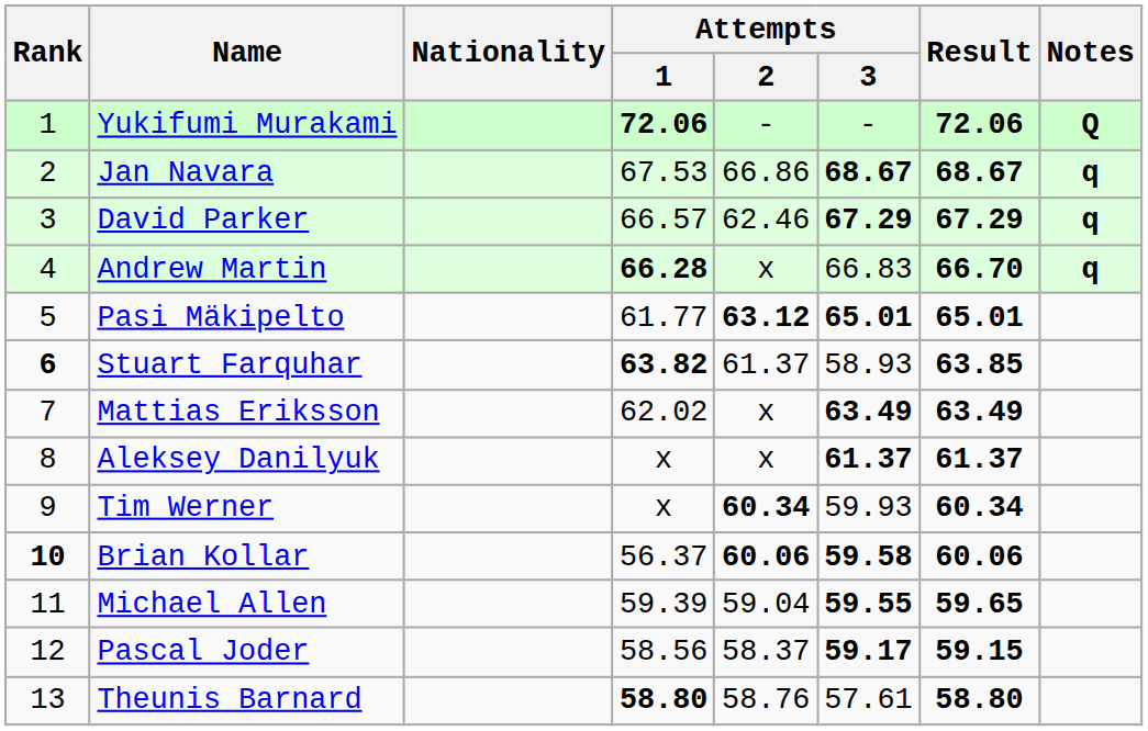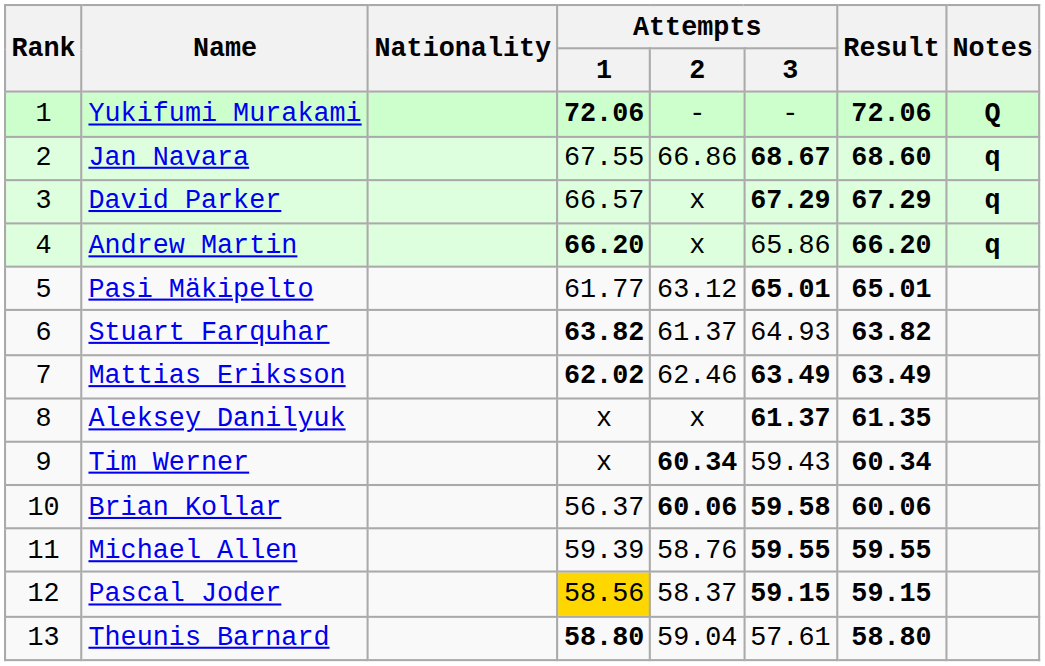Jan Navara | Attempts / 1: 67.53 -> 67.55
Jan Navara | Result: 68.67 -> 68.60
David Parker | Attempts / 2: 62.46 -> x
Andrew Martin | Attempts / 1: 66.28 -> 66.20
Andrew Martin | Attempts / 3: 66.83 -> 65.86
Andrew Martin | Result: 66.70 -> 66.20
Pasi Mäkipelto | Attempts / 2: bold -> normal
Stuart Farquhar | Rank: bold -> normal
Stuart Farquhar | Attempts / 3: 58.93 -> 64.93
Stuart Farquhar | Result: 63.85 -> 63.82
Mattias Eriksson | Attempts / 1: normal -> bold
Mattias Eriksson | Attempts / 2: x -> 62.46
Aleksey Danilyuk | Result: 61.37 -> 61.35
Tim Werner | Attempts / 3: 59.93 -> 59.43
Brian Kollar | Rank: bold -> normal
Michael Allen | Attempts / 2: 59.04 -> 58.76
Michael Allen | Result: 59.65 -> 59.55
Pascal Joder | Attempts / 1: no background -> gold background
Pascal Joder | Attempts / 3: 59.17 -> 59.15
Theunis Barnard | Attempts / 2: 58.76 -> 59.04
